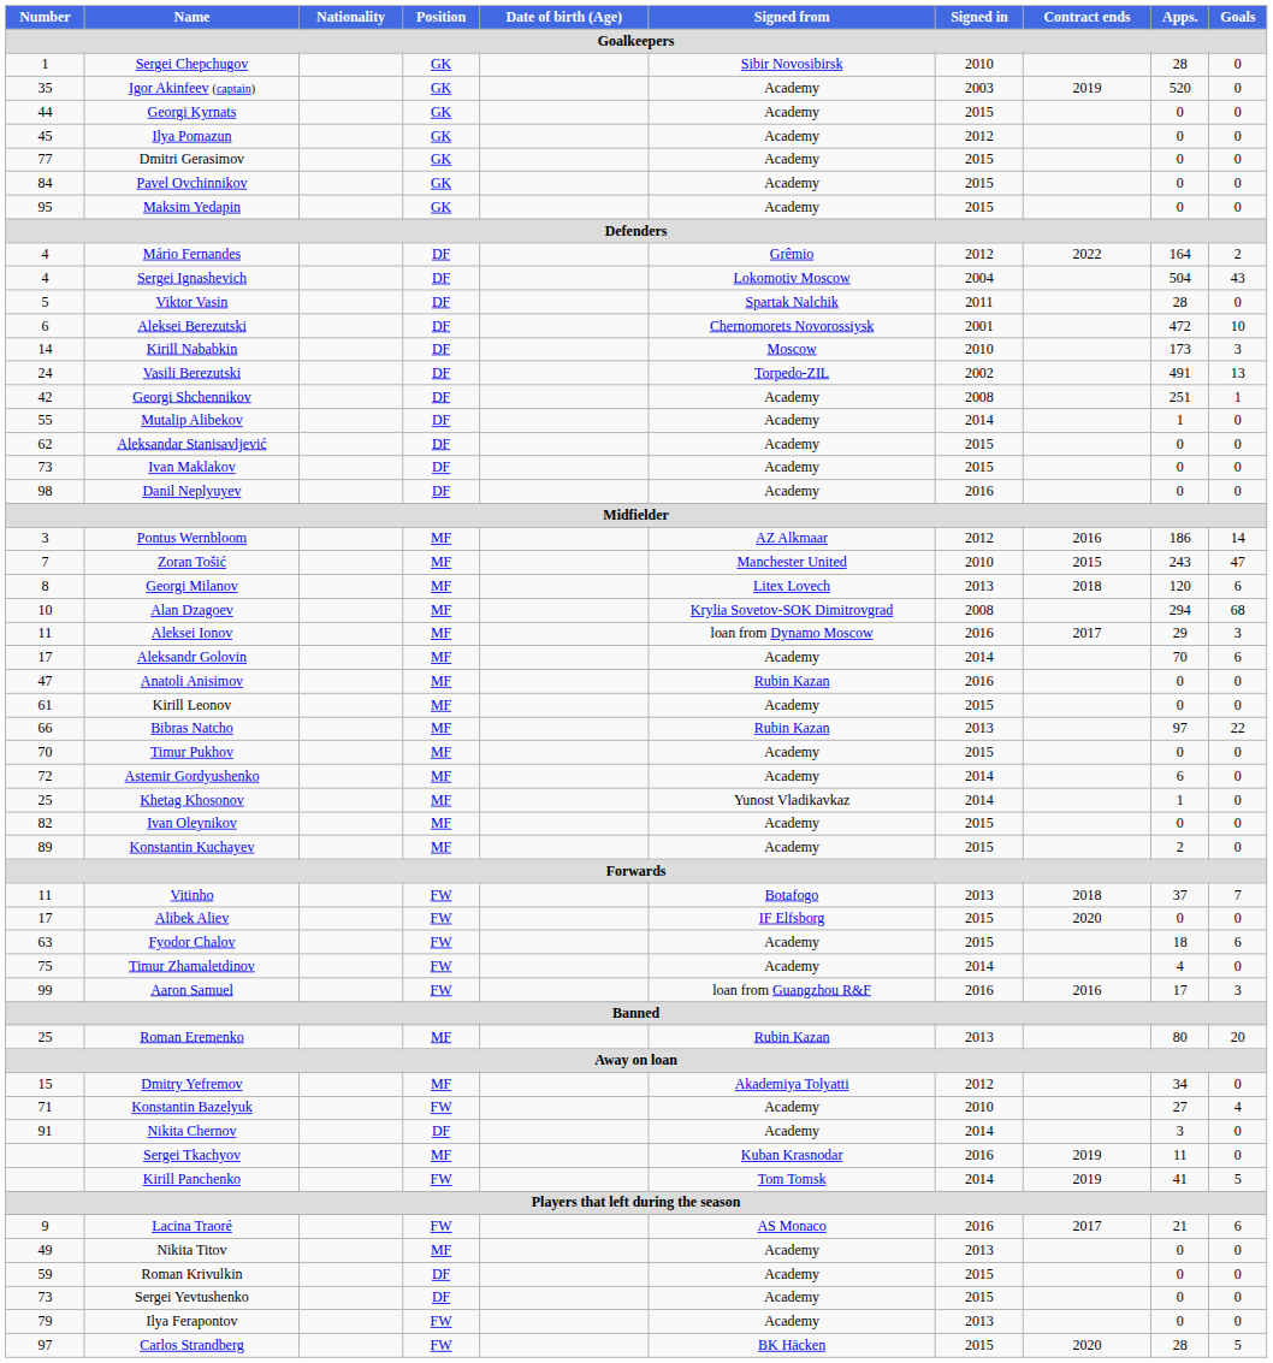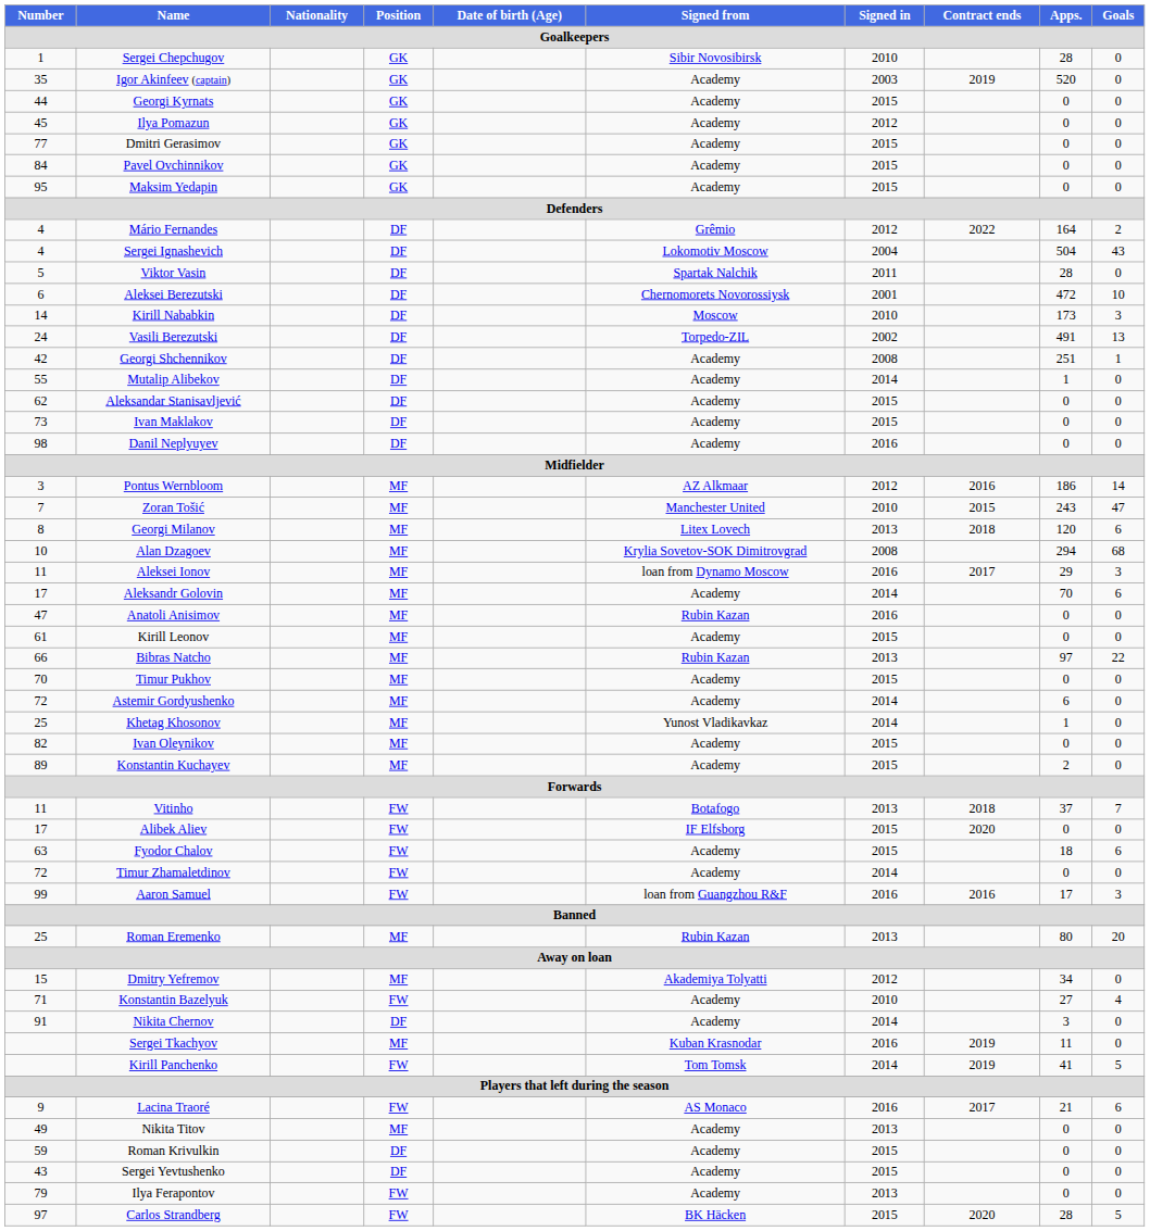Timur Zhamaletdinov | Number: 75 -> 72
Timur Zhamaletdinov | Apps.: 4 -> 0
Sergei Yevtushenko | Number: 73 -> 43
